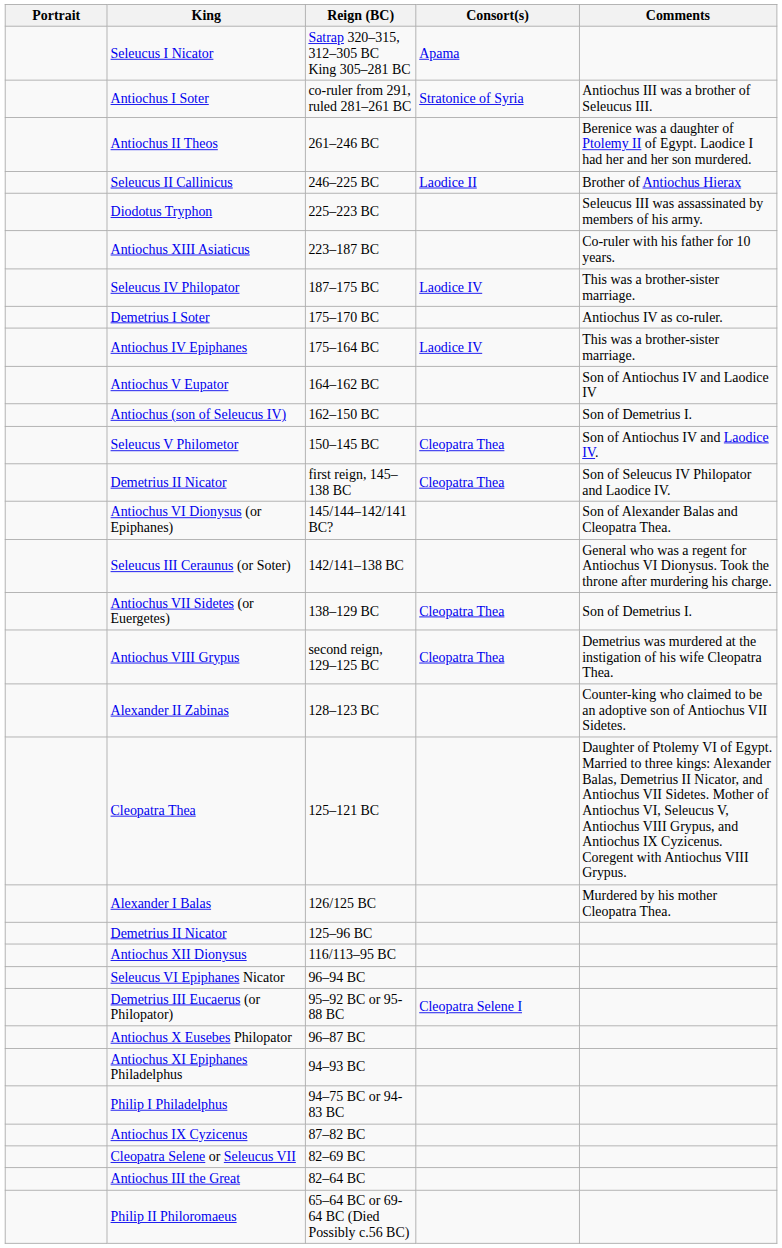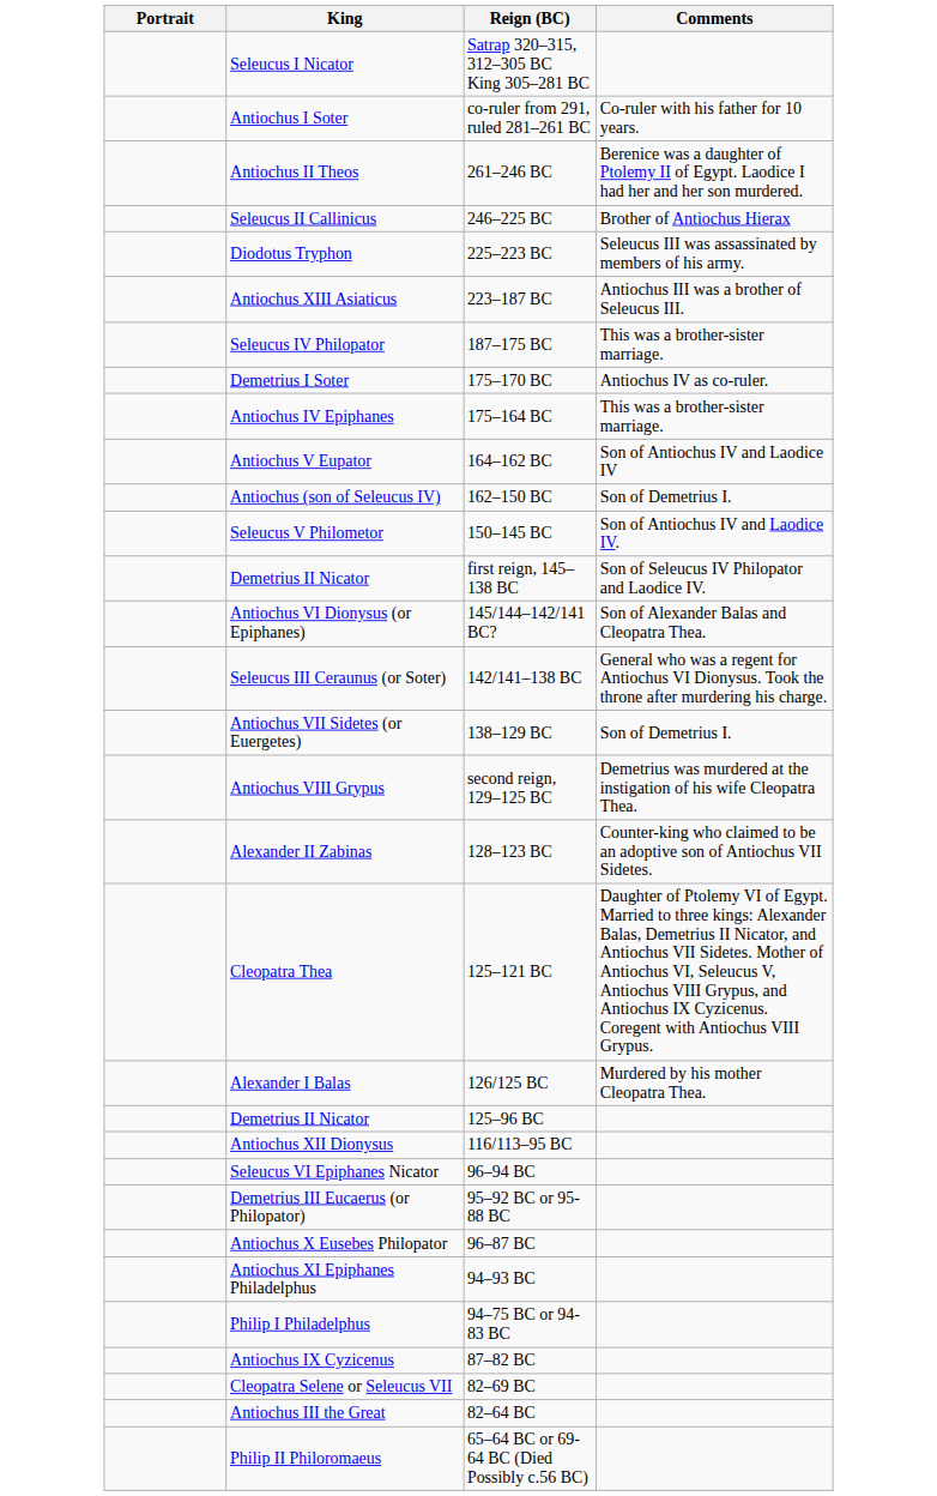- column: Consort(s) | Apama | Stratonice of Syria | Laodice II | Laodice IV | Laodice IV | Cleopatra Thea | Cleopatra Thea | Cleopatra Thea | Cleopatra Thea | Cleopatra Selene I
co-ruler from 291, ruled 281–261 BC | Comments: Antiochus III was a brother of Seleucus III. -> Co-ruler with his father for 10 years.
223–187 BC | Comments: Co-ruler with his father for 10 years. -> Antiochus III was a brother of Seleucus III.
